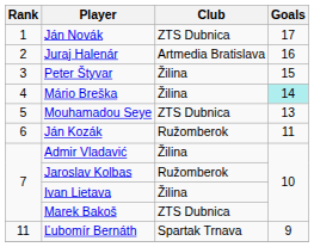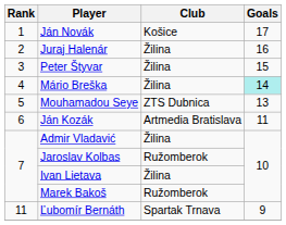Ján Novák | Club: ZTS Dubnica -> Košice
Juraj Halenár | Club: Artmedia Bratislava -> Žilina
Ján Kozák | Club: Ružomberok -> Artmedia Bratislava
Marek Bakoš | Club: ZTS Dubnica -> Ružomberok
